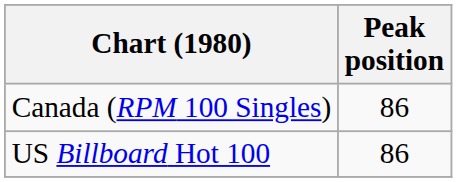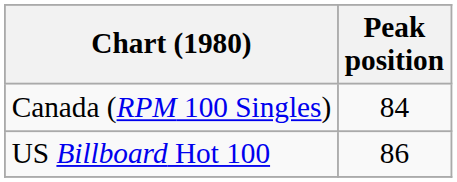Canada (RPM 100 Singles) | Peak position: 86 -> 84
